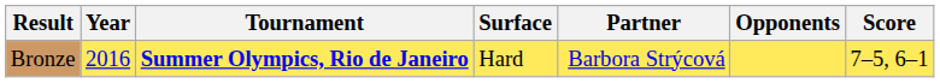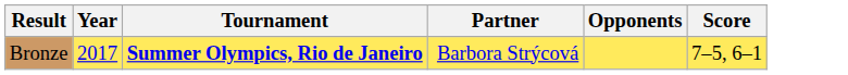- column: Surface | Hard
Bronze | Year: 2016 -> 2017
